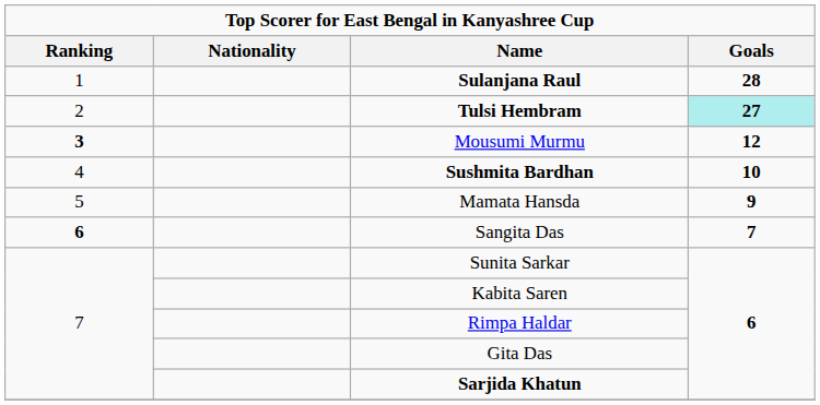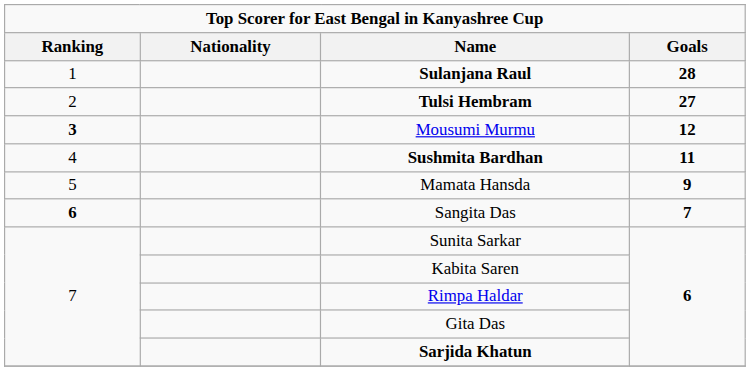Tulsi Hembram | Goals: paleturquoise background -> no background
Sushmita Bardhan | Goals: 10 -> 11
